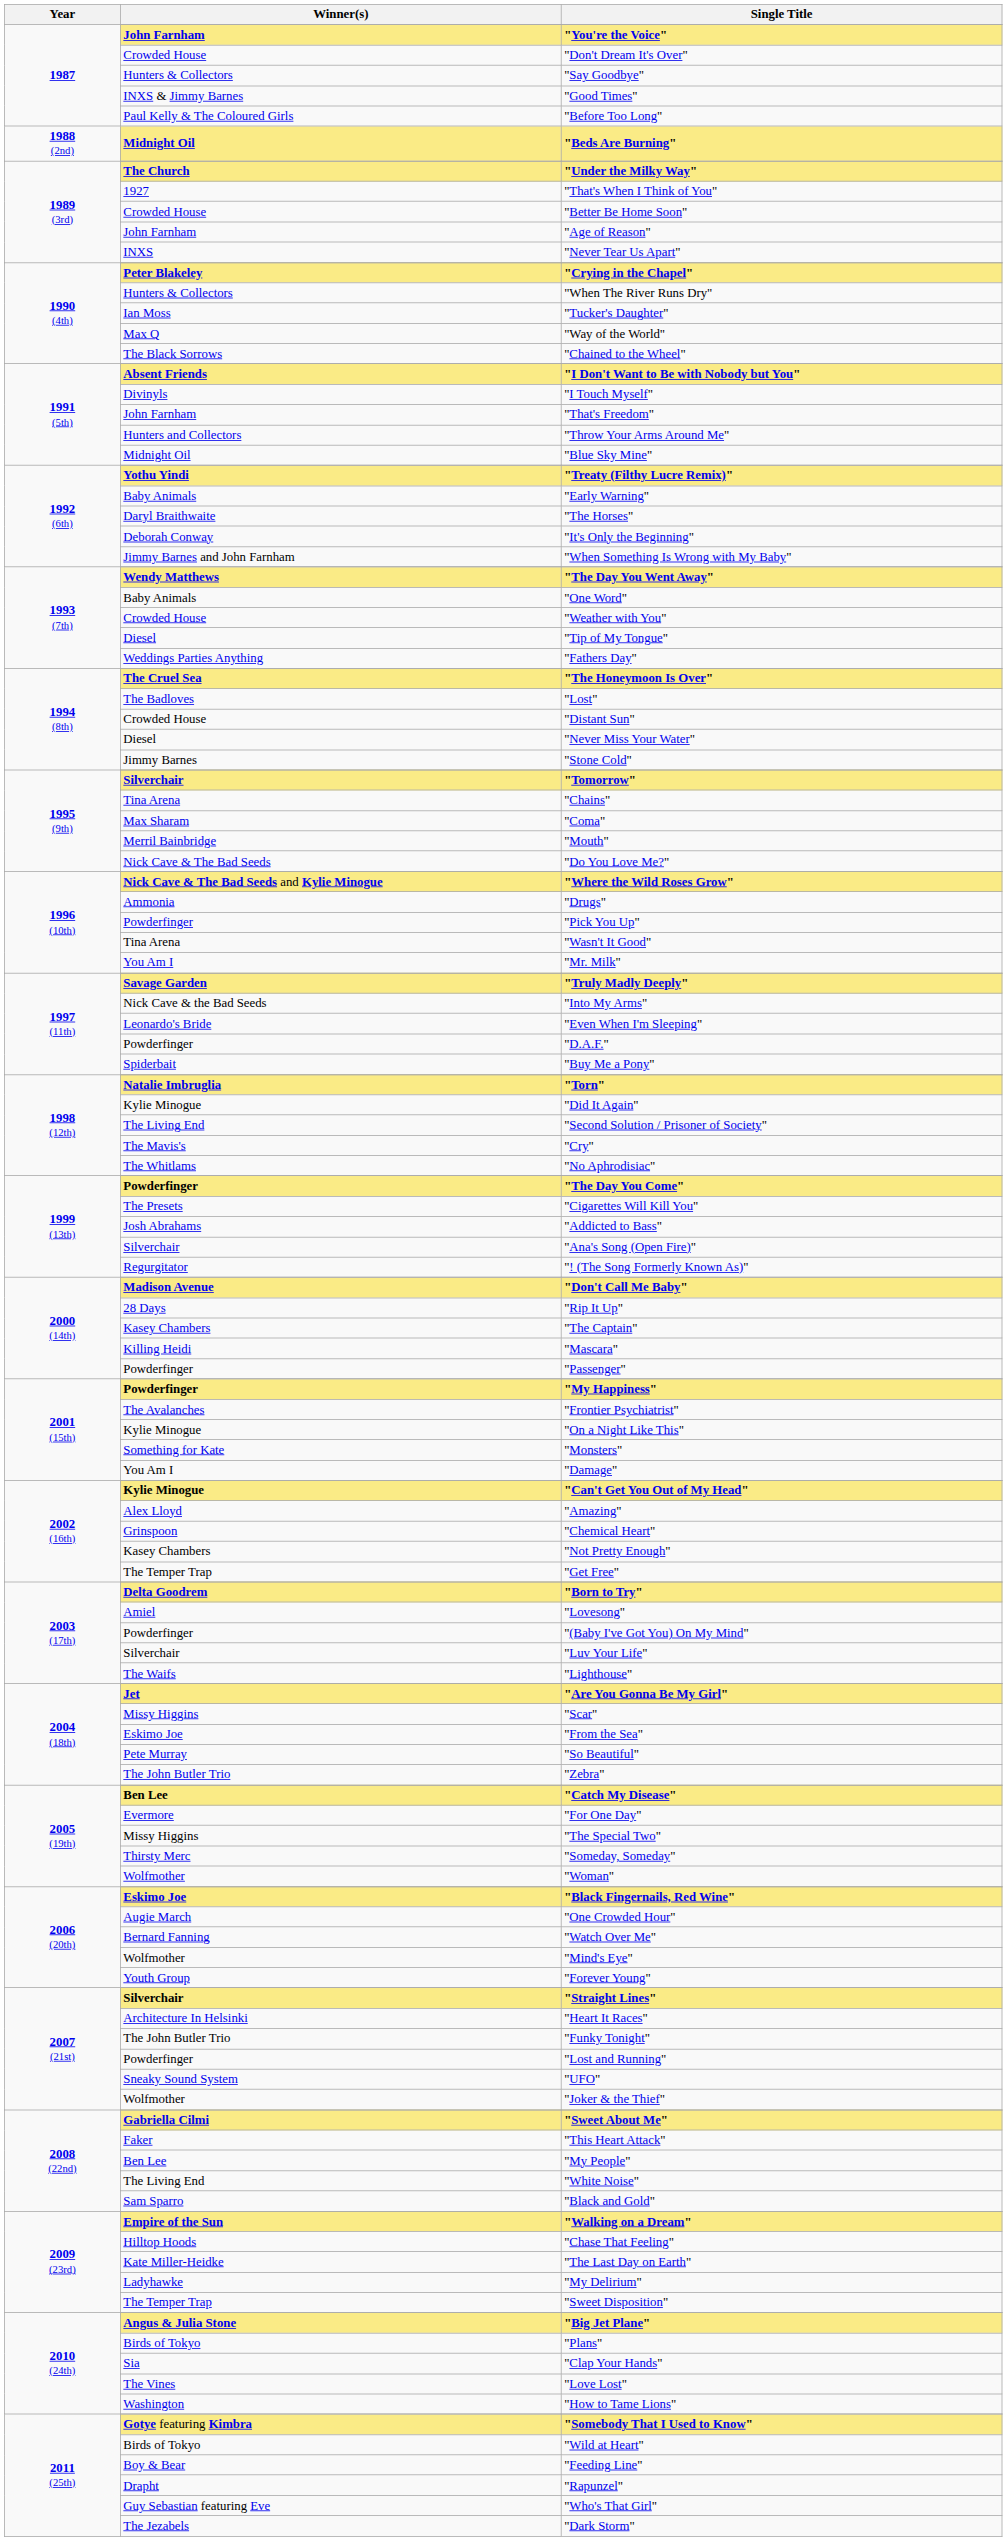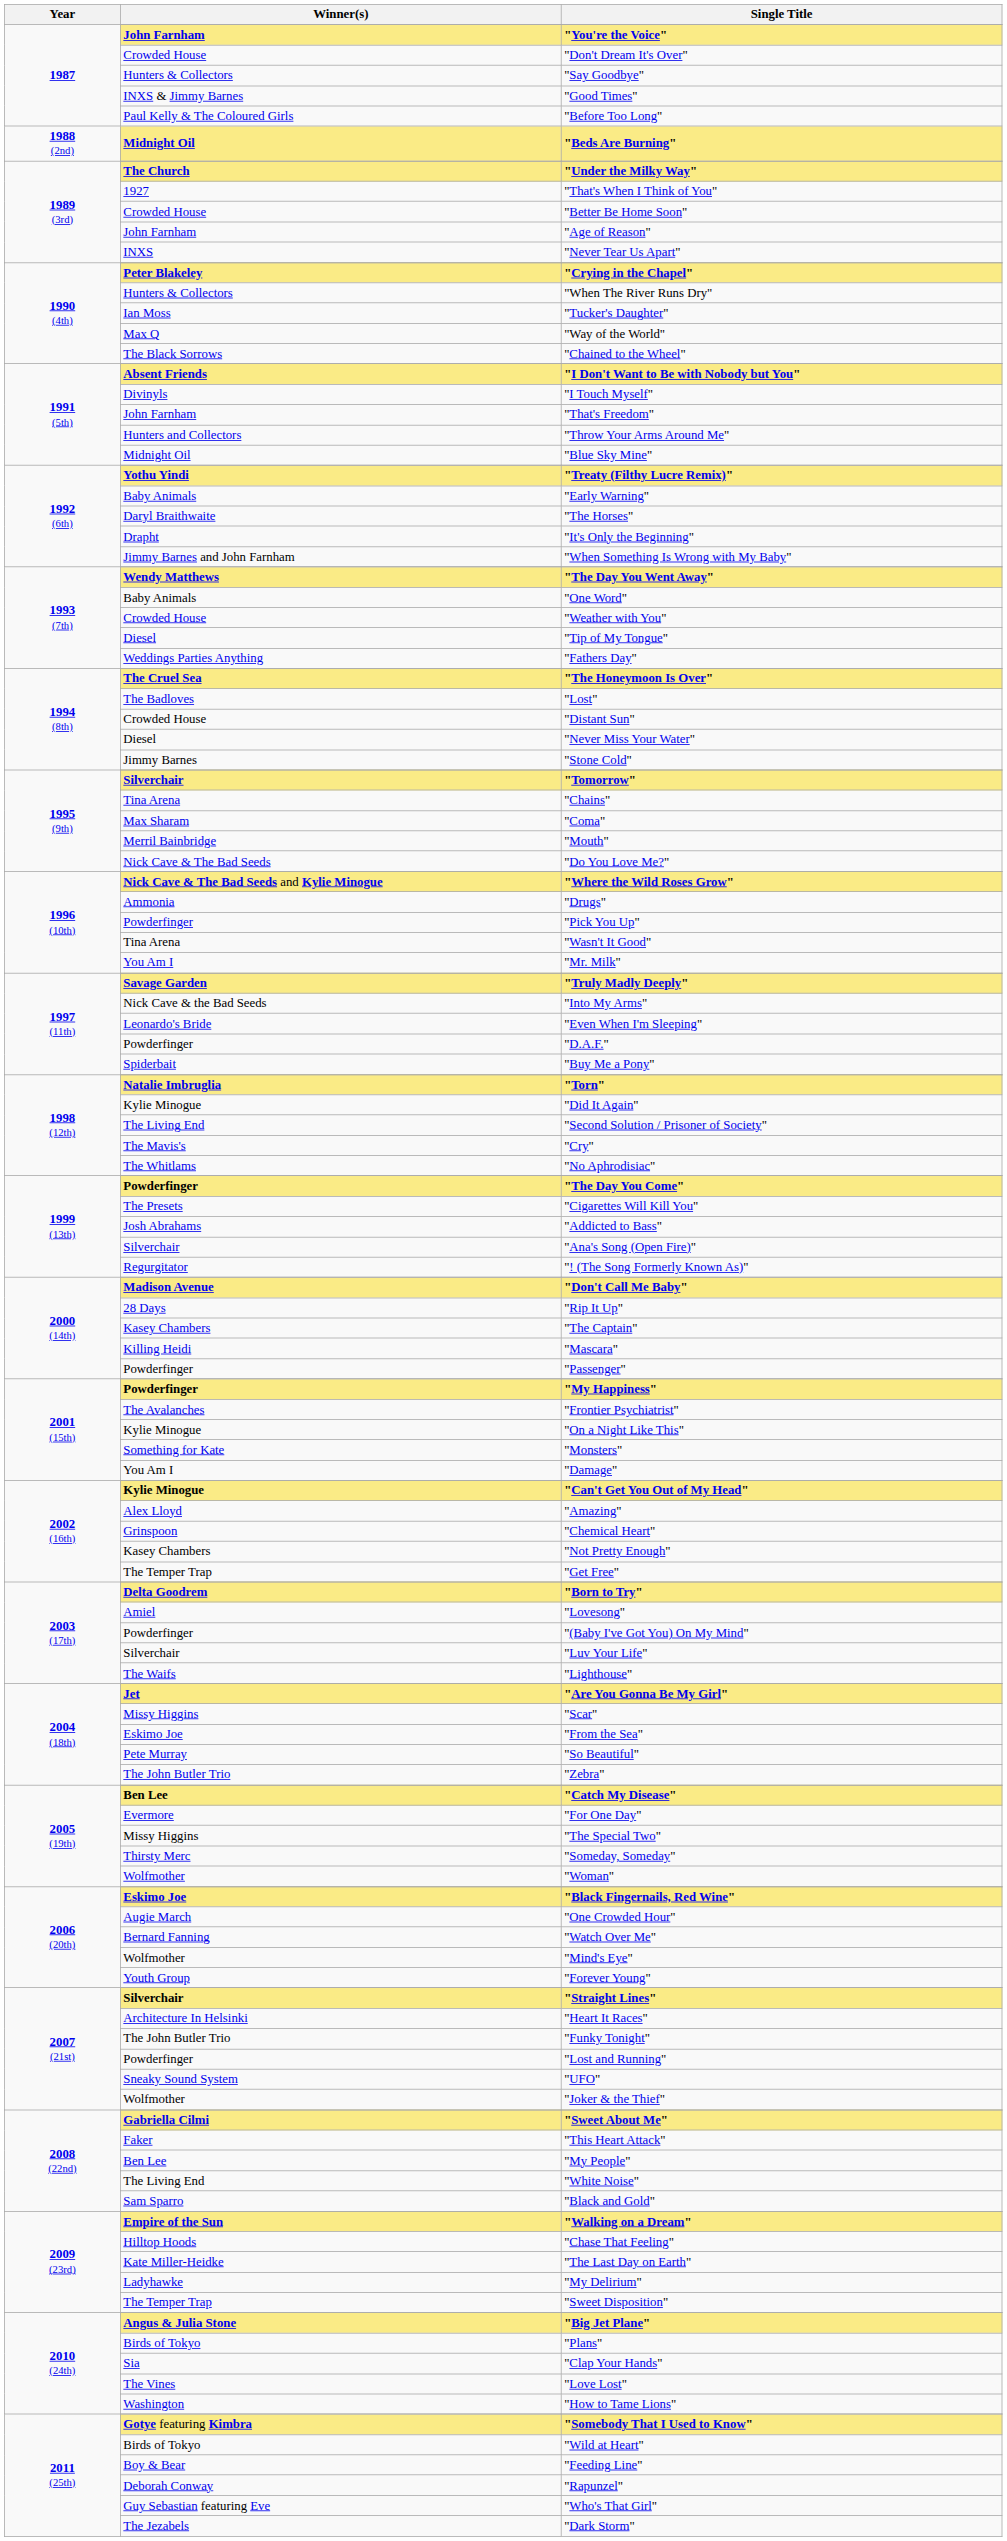"It's Only the Beginning" | Winner(s): Deborah Conway -> Drapht
"Rapunzel" | Winner(s): Drapht -> Deborah Conway
